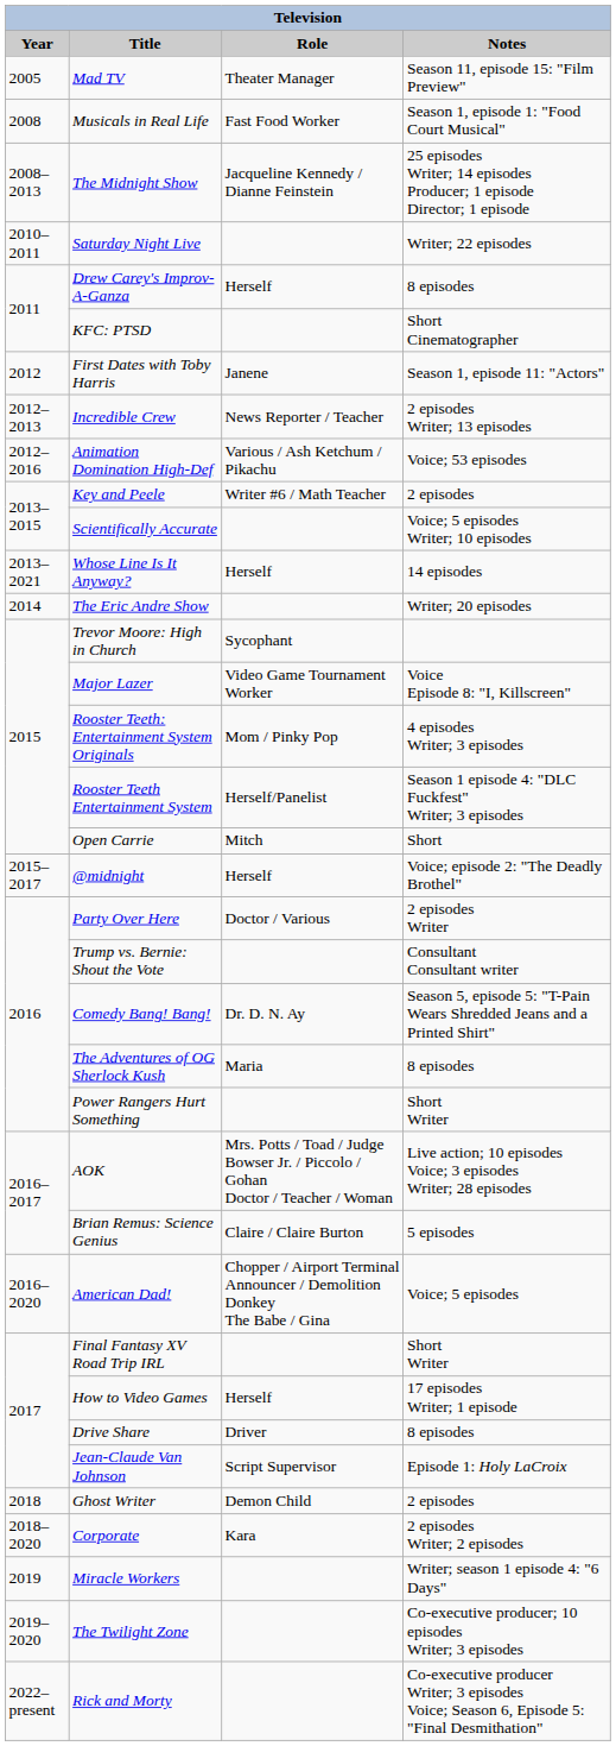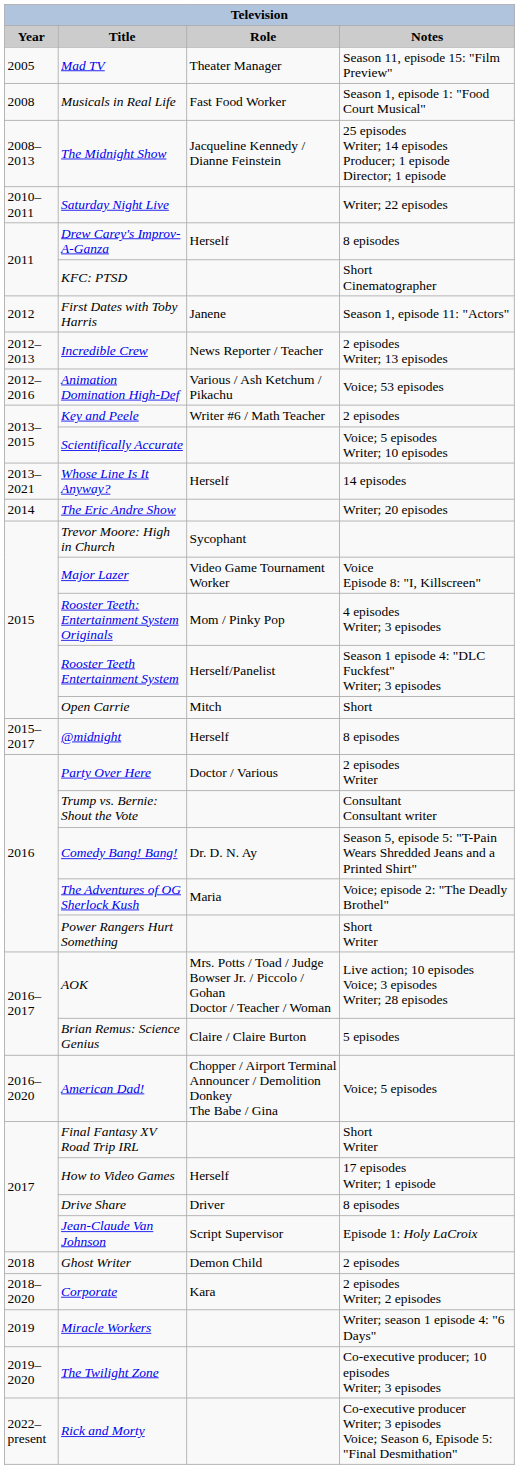@midnight | Notes: Voice; episode 2: "The Deadly Brothel" -> 8 episodes
The Adventures of OG Sherlock Kush | Notes: 8 episodes -> Voice; episode 2: "The Deadly Brothel"
